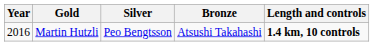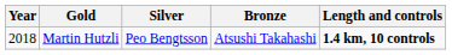Martin Hutzli | Year: 2016 -> 2018
